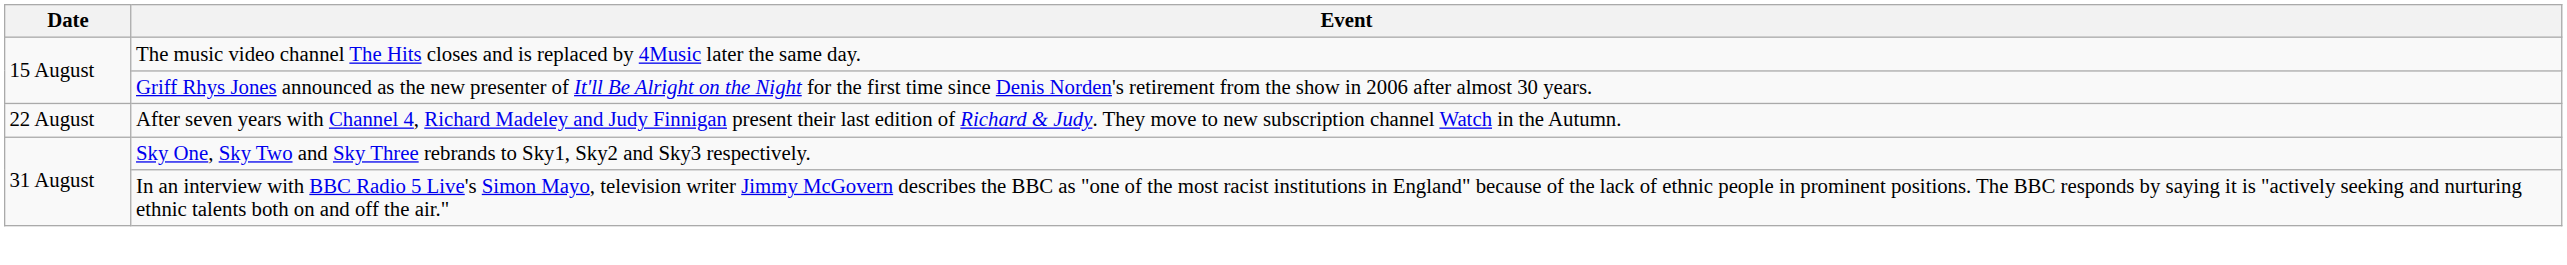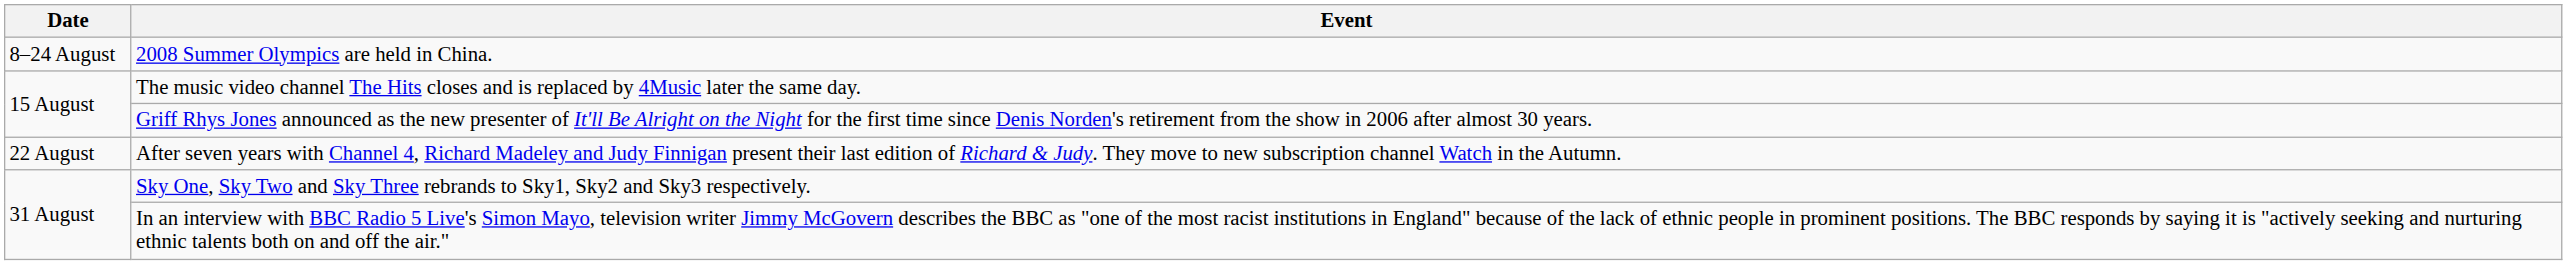+ row: 8–24 August | 2008 Summer Olympics are held in China.
